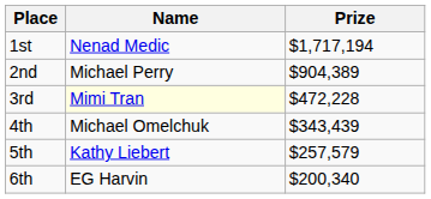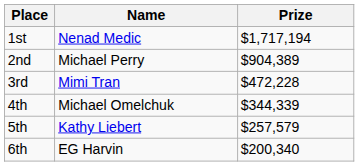3rd | Name: lightyellow background -> no background
4th | Prize: $343,439 -> $344,339
